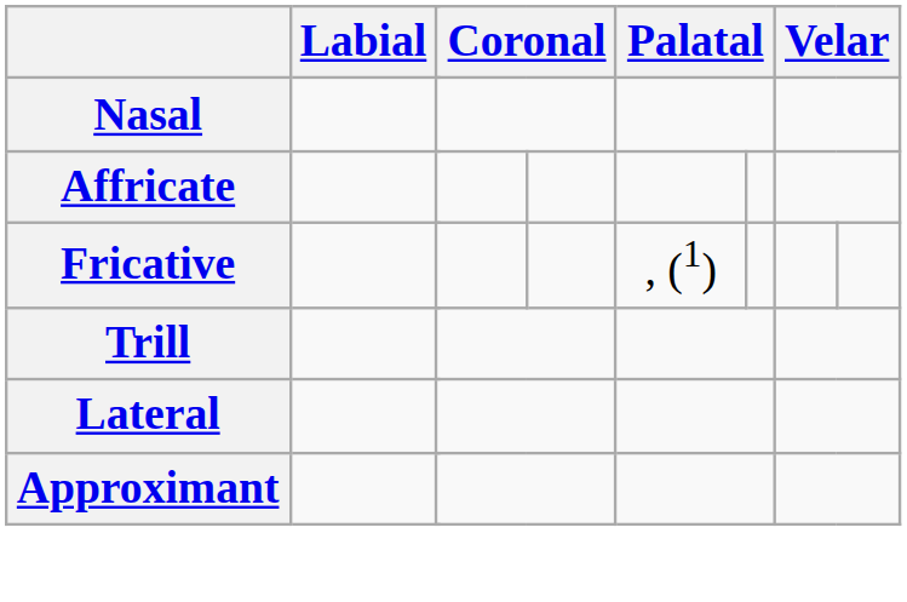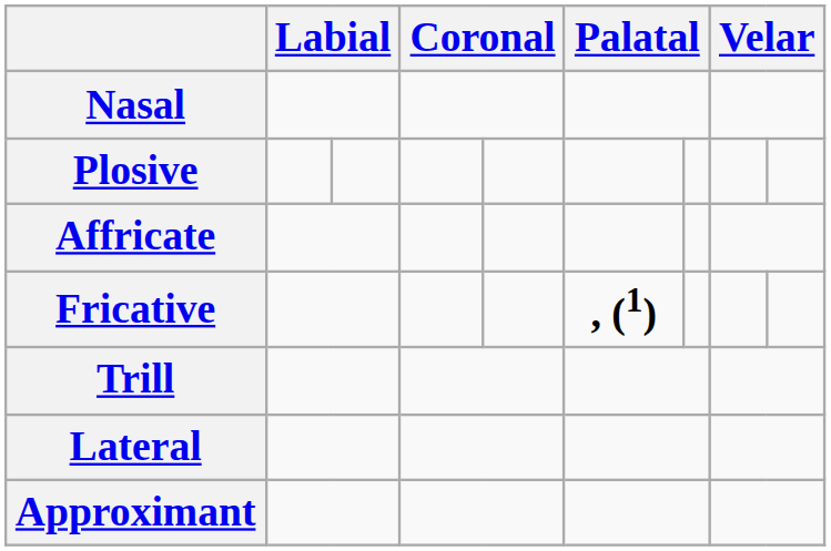+ row: Plosive
Fricative | column 6: normal -> bold
